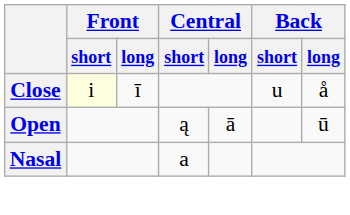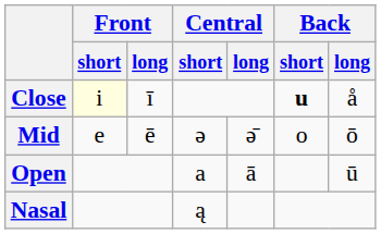Close | Back / short: normal -> bold
+ row: Mid | e | ē | ə | ə̄ | o | ō
Open | Central / short: ą -> a
Nasal | Central / short: a -> ą
